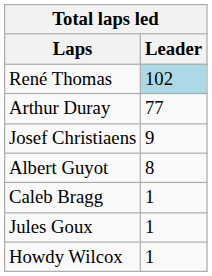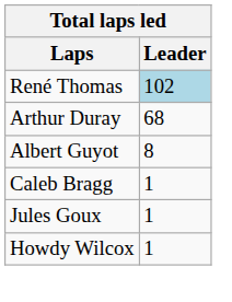Arthur Duray | Leader: 77 -> 68
- row: Josef Christiaens | 9
